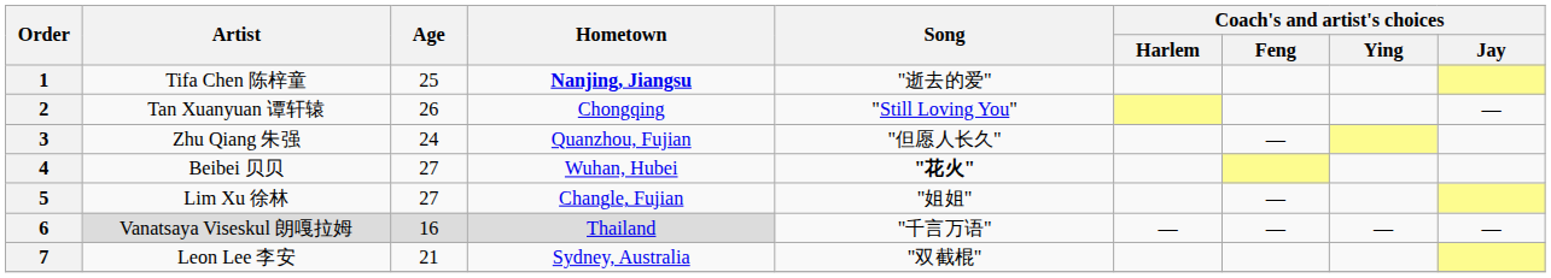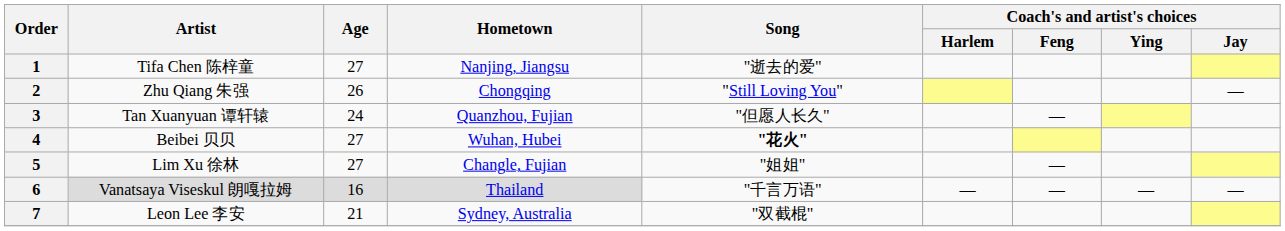1 | Age: 25 -> 27
1 | Hometown: bold -> normal
2 | Artist: Tan Xuanyuan 谭轩辕 -> Zhu Qiang 朱强
3 | Artist: Zhu Qiang 朱强 -> Tan Xuanyuan 谭轩辕
